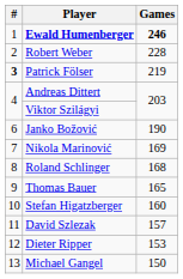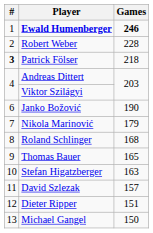Patrick Fölser | Games: 219 -> 218
Nikola Marinović | Games: 169 -> 179
Stefan Higatzberger | Games: 160 -> 163
Dieter Ripper | Games: 153 -> 151
